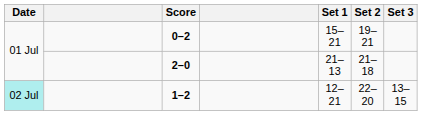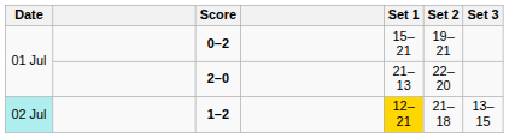2–0 | Set 2: 21–18 -> 22–20
1–2 | Set 1: no background -> gold background
1–2 | Set 2: 22–20 -> 21–18
